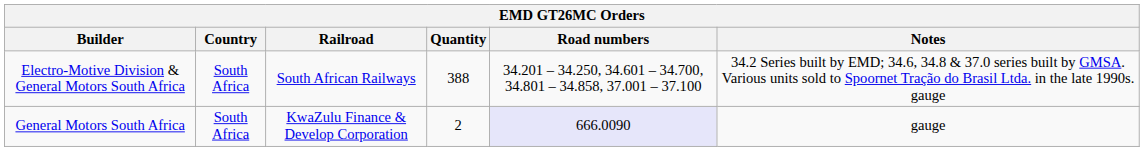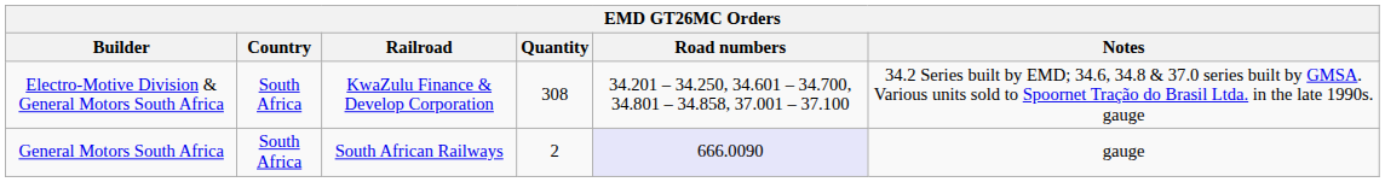Electro-Motive Division & General Motors South Africa | Railroad: South African Railways -> KwaZulu Finance & Develop Corporation
Electro-Motive Division & General Motors South Africa | Quantity: 388 -> 308
General Motors South Africa | Railroad: KwaZulu Finance & Develop Corporation -> South African Railways
